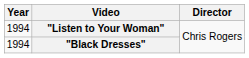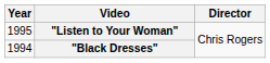"Listen to Your Woman" | Year: 1994 -> 1995
